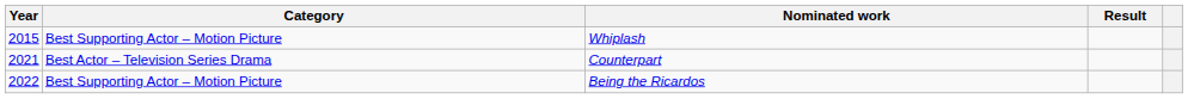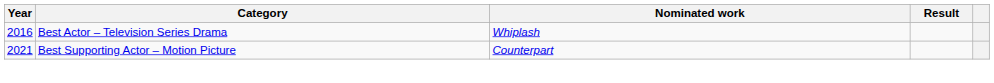Whiplash | Year: 2015 -> 2016
Whiplash | Category: Best Supporting Actor – Motion Picture -> Best Actor – Television Series Drama
Counterpart | Category: Best Actor – Television Series Drama -> Best Supporting Actor – Motion Picture
- row: 2022 | Best Supporting Actor – Motion Picture | Being the Ricardos
